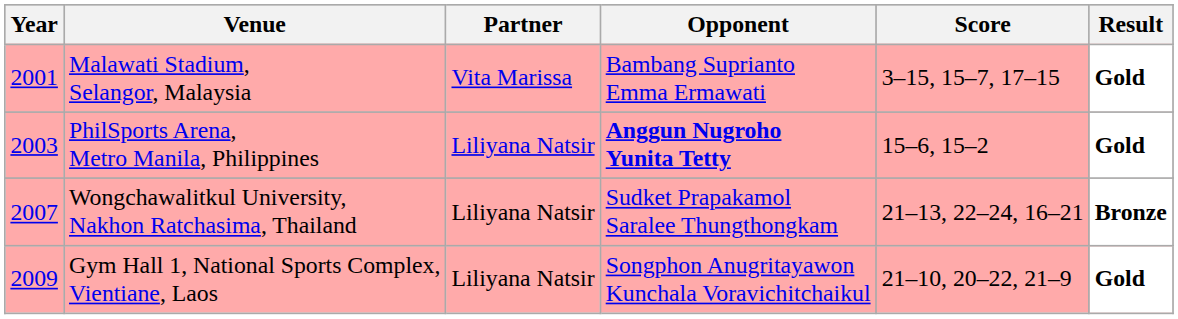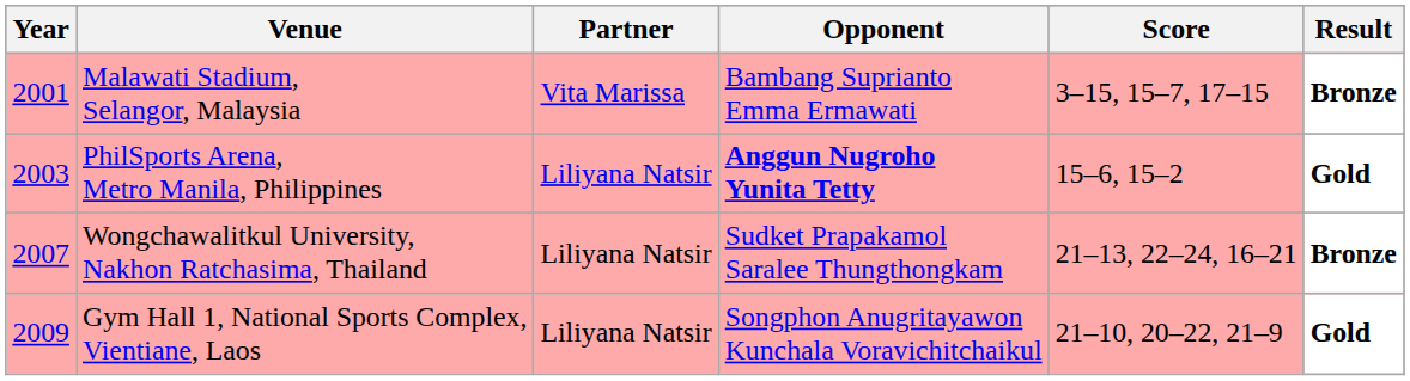Malawati Stadium, Selangor, Malaysia | Result: Gold -> Bronze
